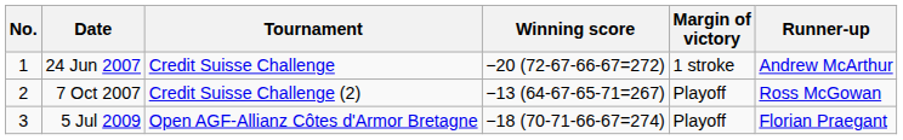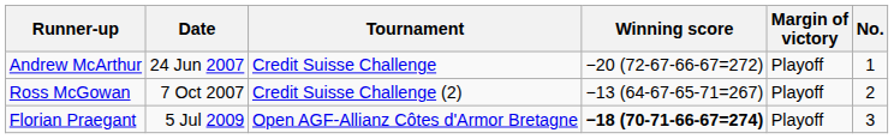columns swapped: No. <-> Runner-up
24 Jun 2007 | Margin of victory: 1 stroke -> Playoff
5 Jul 2009 | Winning score: normal -> bold
